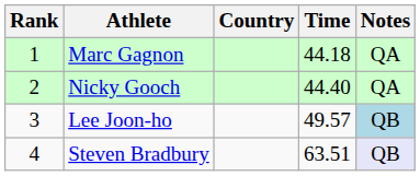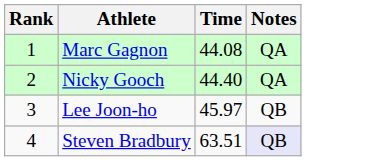- column: Country
Marc Gagnon | Time: 44.18 -> 44.08
Lee Joon-ho | Time: 49.57 -> 45.97
Lee Joon-ho | Notes: lightblue background -> no background
